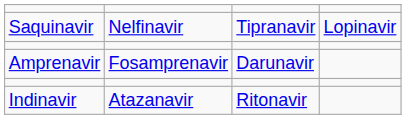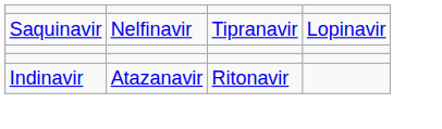- row: Amprenavir | Fosamprenavir | Darunavir
